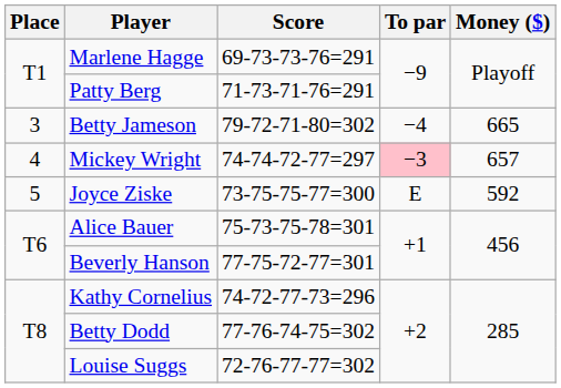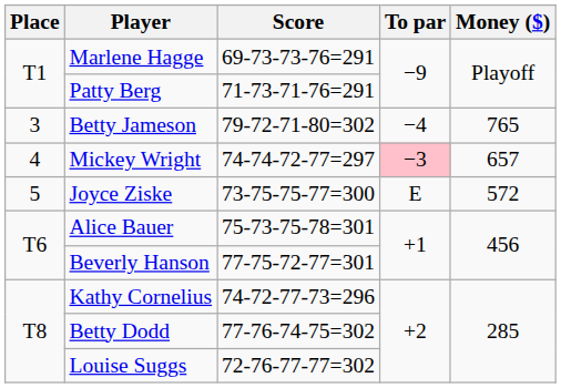Betty Jameson | Money ($): 665 -> 765
Joyce Ziske | Money ($): 592 -> 572
